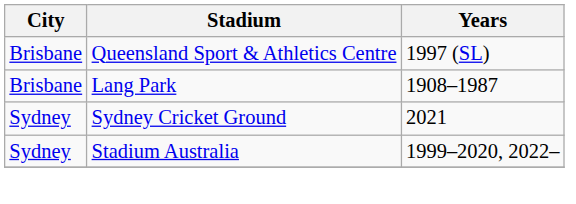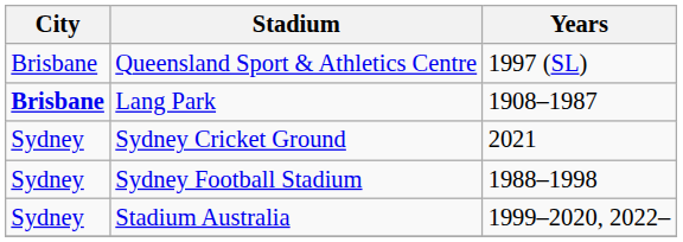Lang Park | City: normal -> bold
+ row: Sydney | Sydney Football Stadium | 1988–1998
